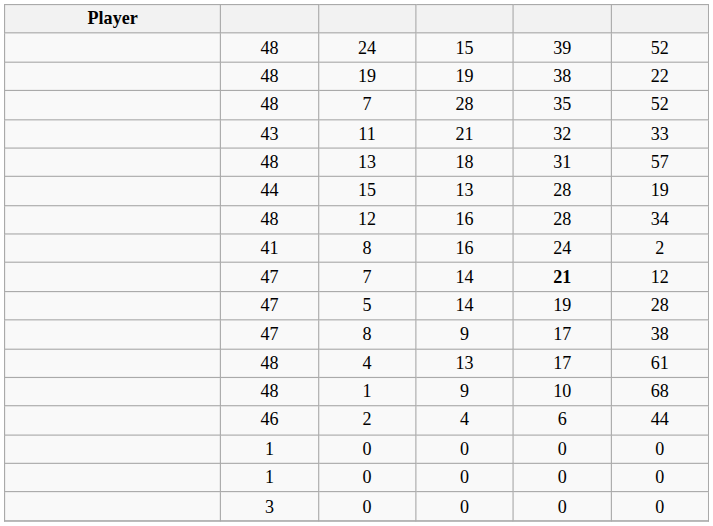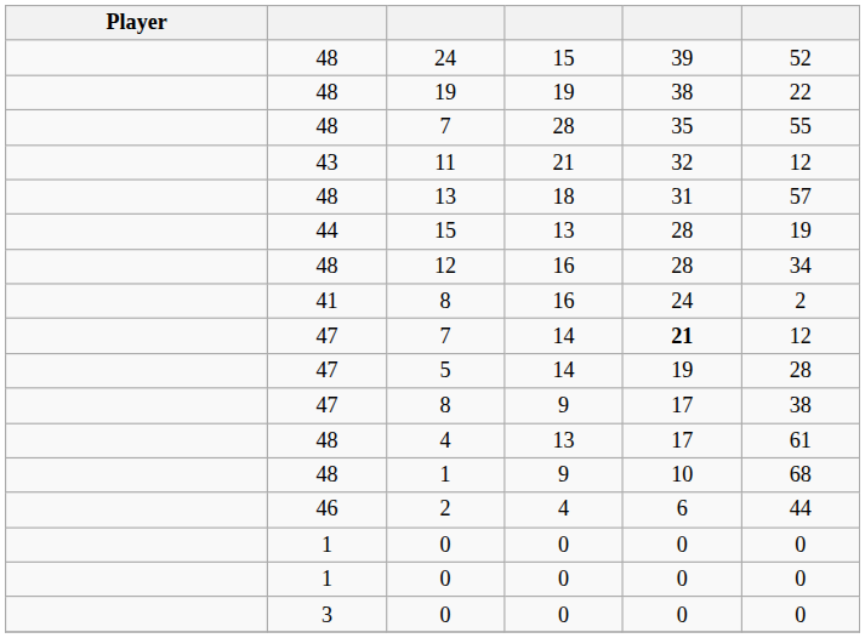48 / 7 | column 6: 52 -> 55
11 | column 6: 33 -> 12
